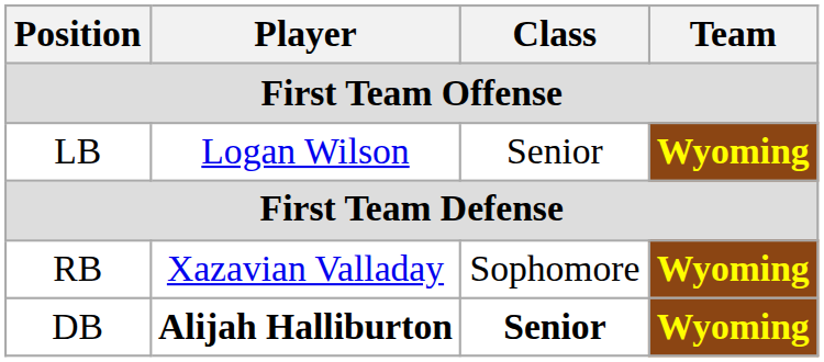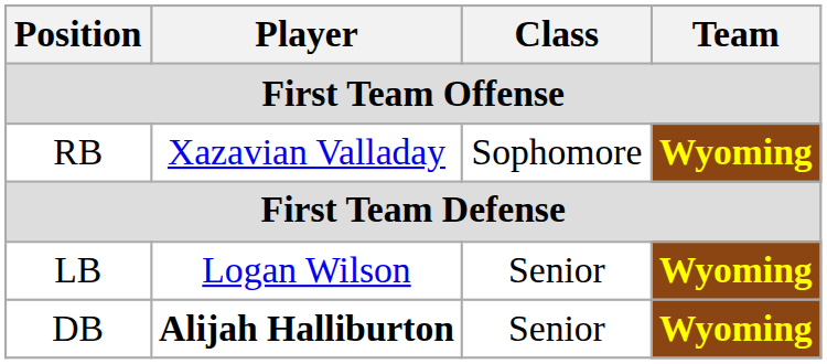rows swapped: RB <-> LB
DB | Class: bold -> normal
